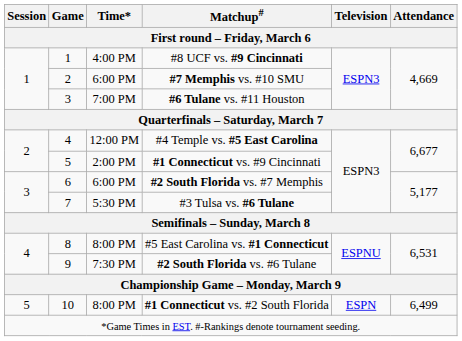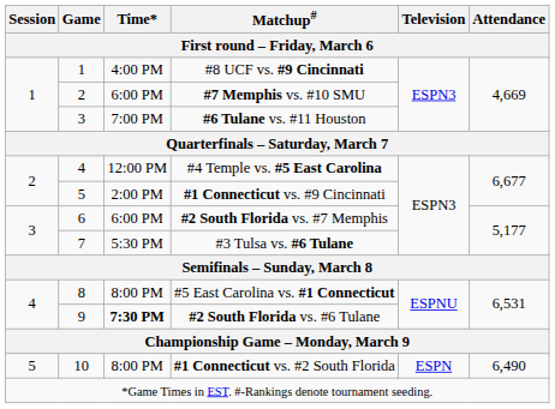#2 South Florida vs. #6 Tulane | Time*: normal -> bold
#1 Connecticut vs. #2 South Florida | Attendance: 6,499 -> 6,490
